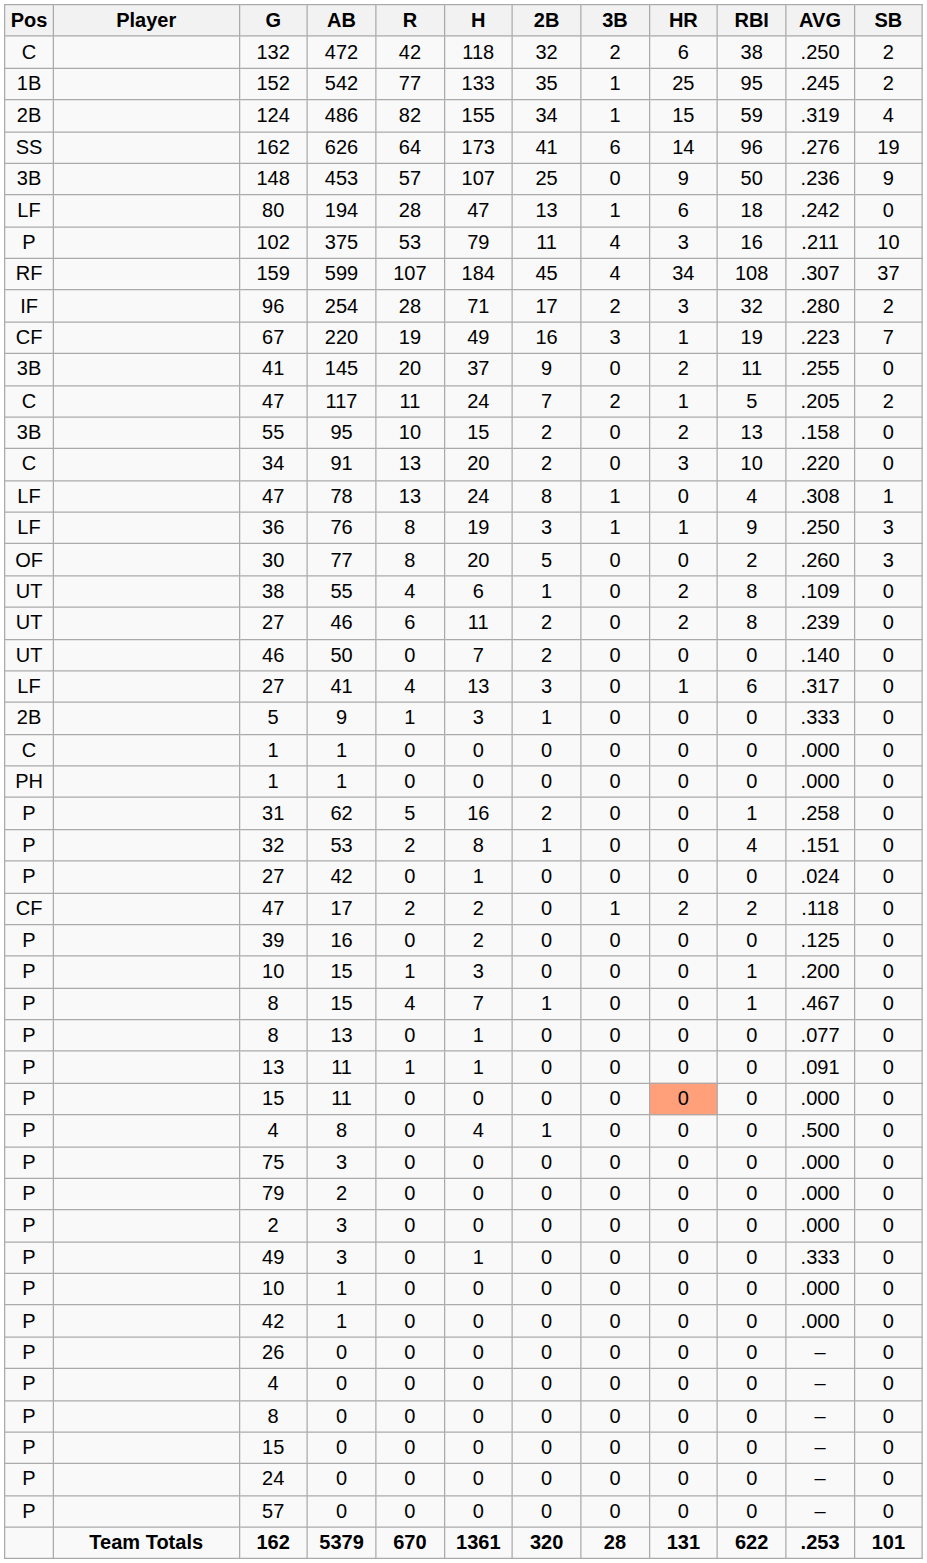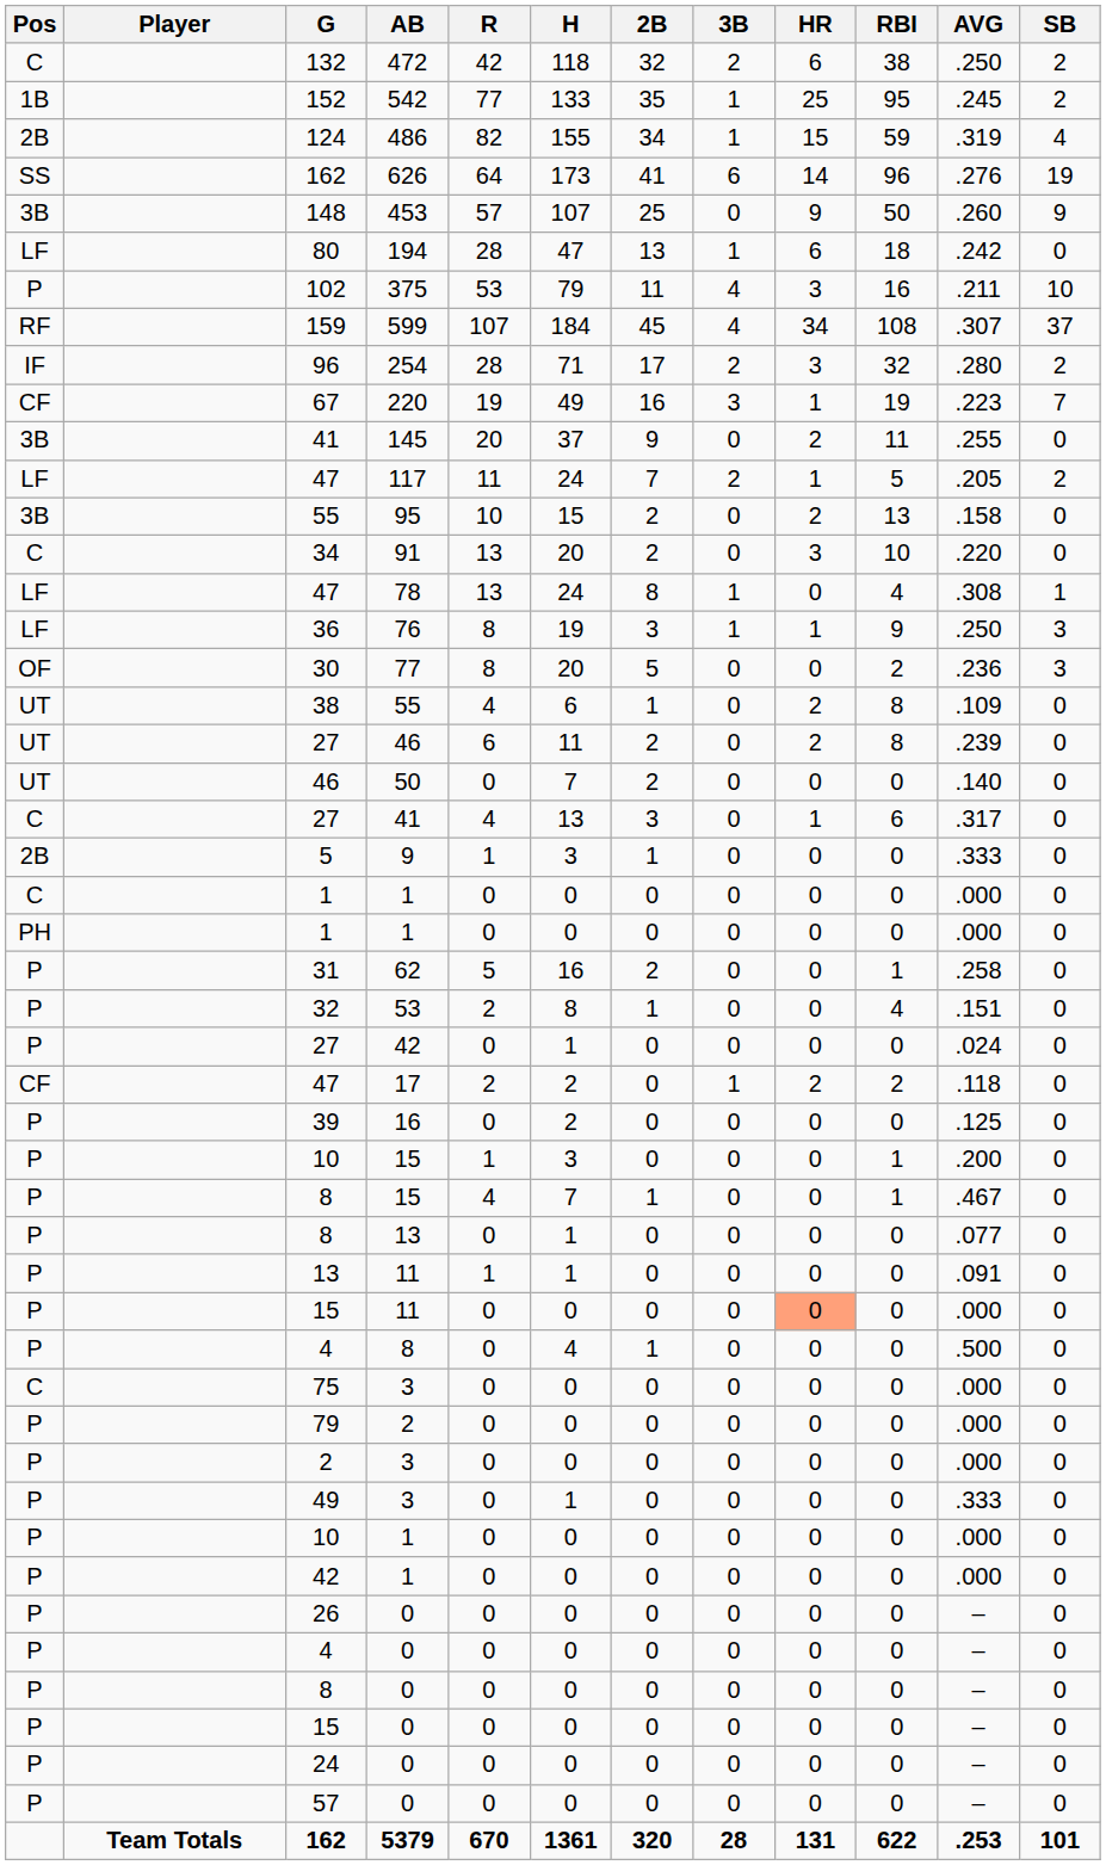148 | AVG: .236 -> .260
47 / 117 | Pos: C -> LF
30 | AVG: .260 -> .236
27 / 41 | Pos: LF -> C
75 | Pos: P -> C
